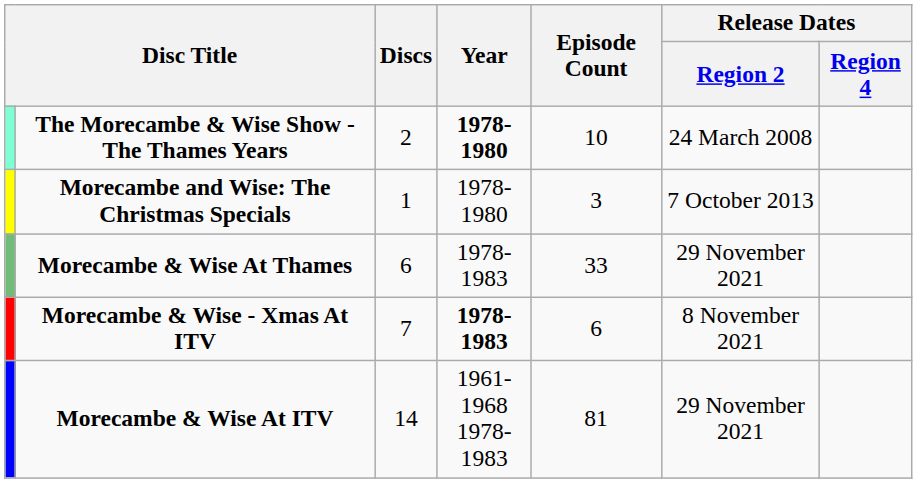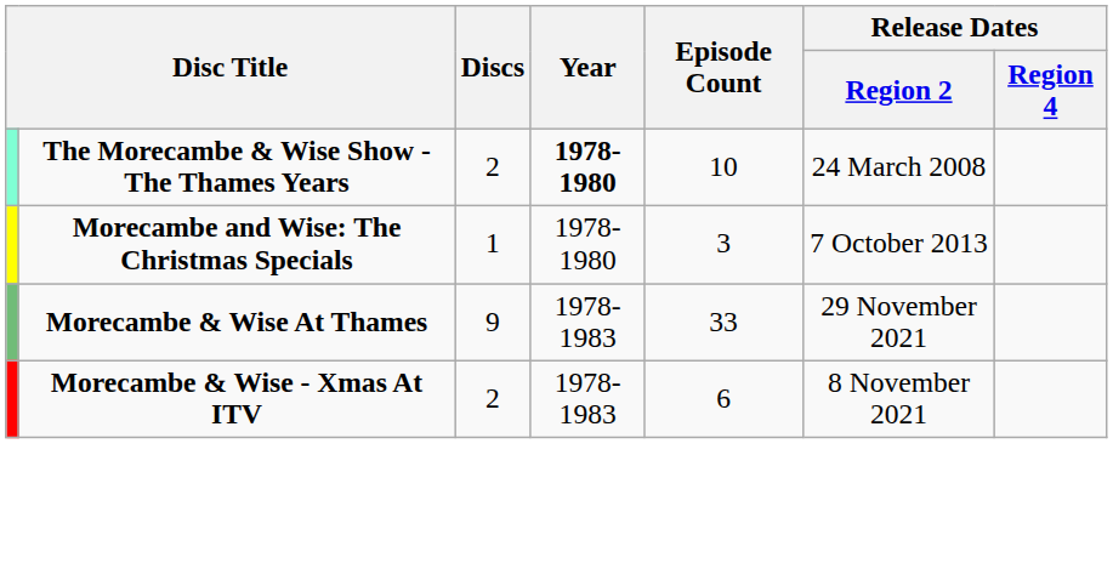Morecambe & Wise At Thames | Discs: 6 -> 9
Morecambe & Wise - Xmas At ITV | Discs: 7 -> 2
Morecambe & Wise - Xmas At ITV | Year: bold -> normal
- row: Morecambe & Wise At ITV | 14 | 1961-1968 1978-1983 | 81 | 29 November 2021
